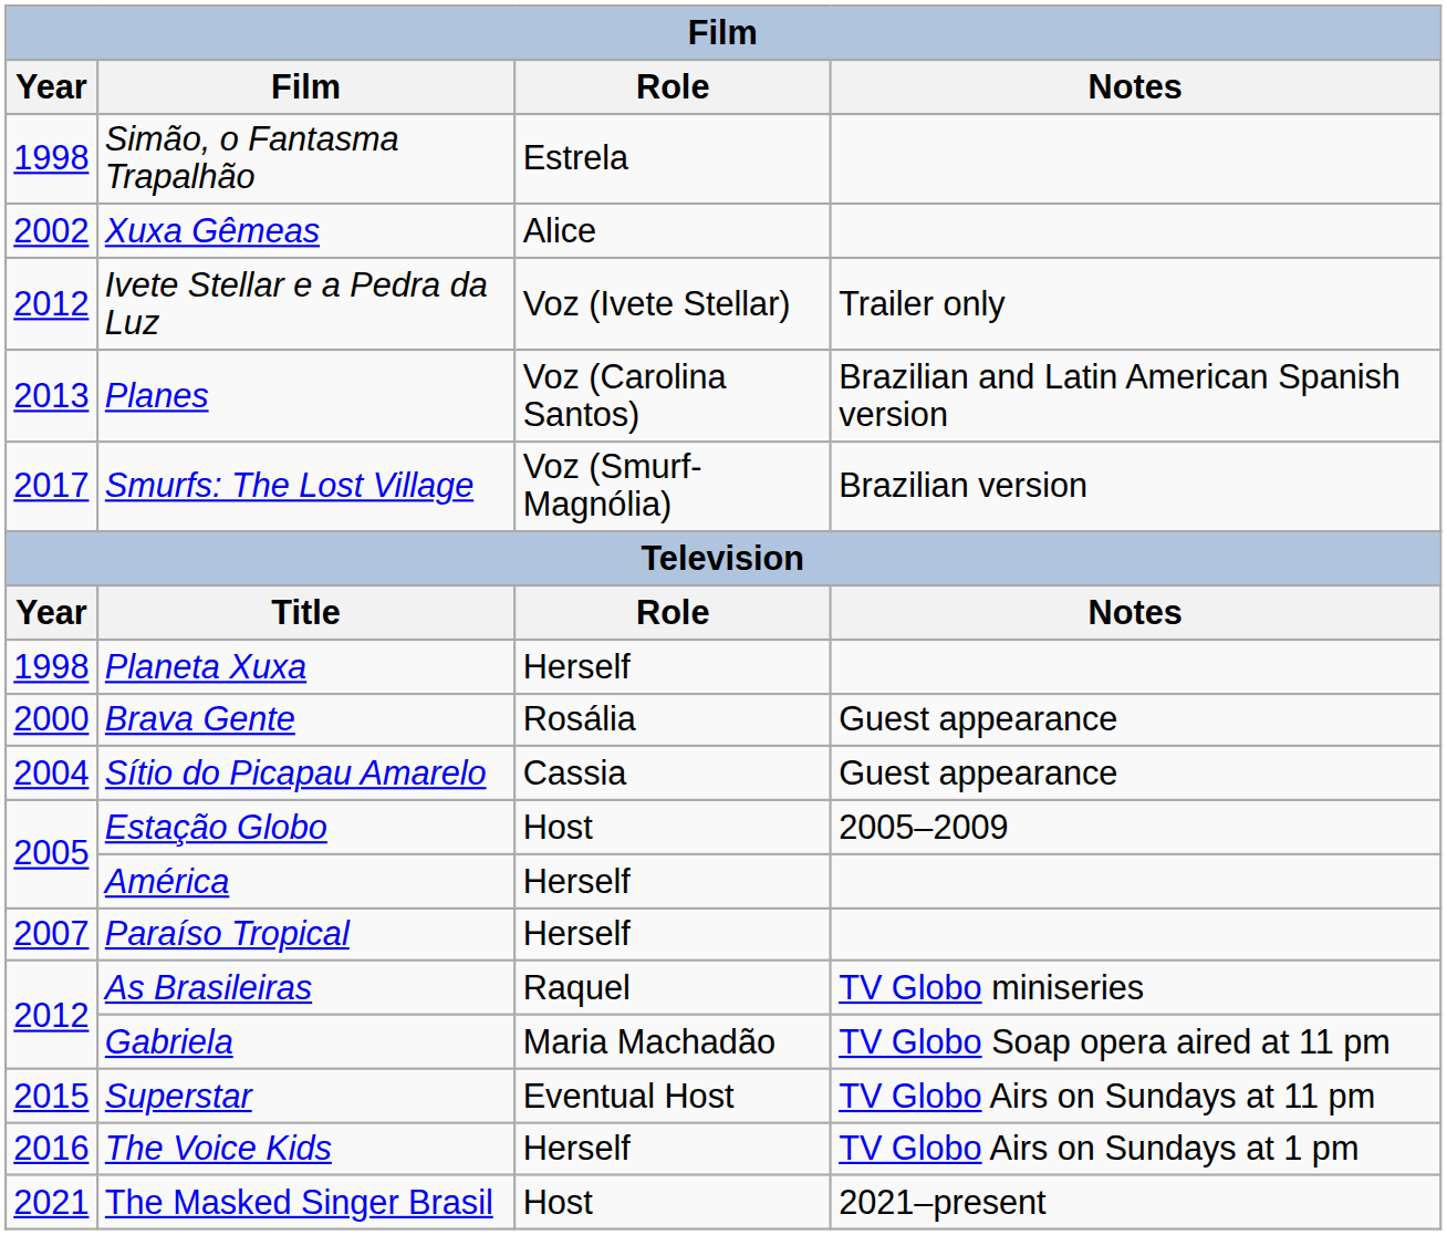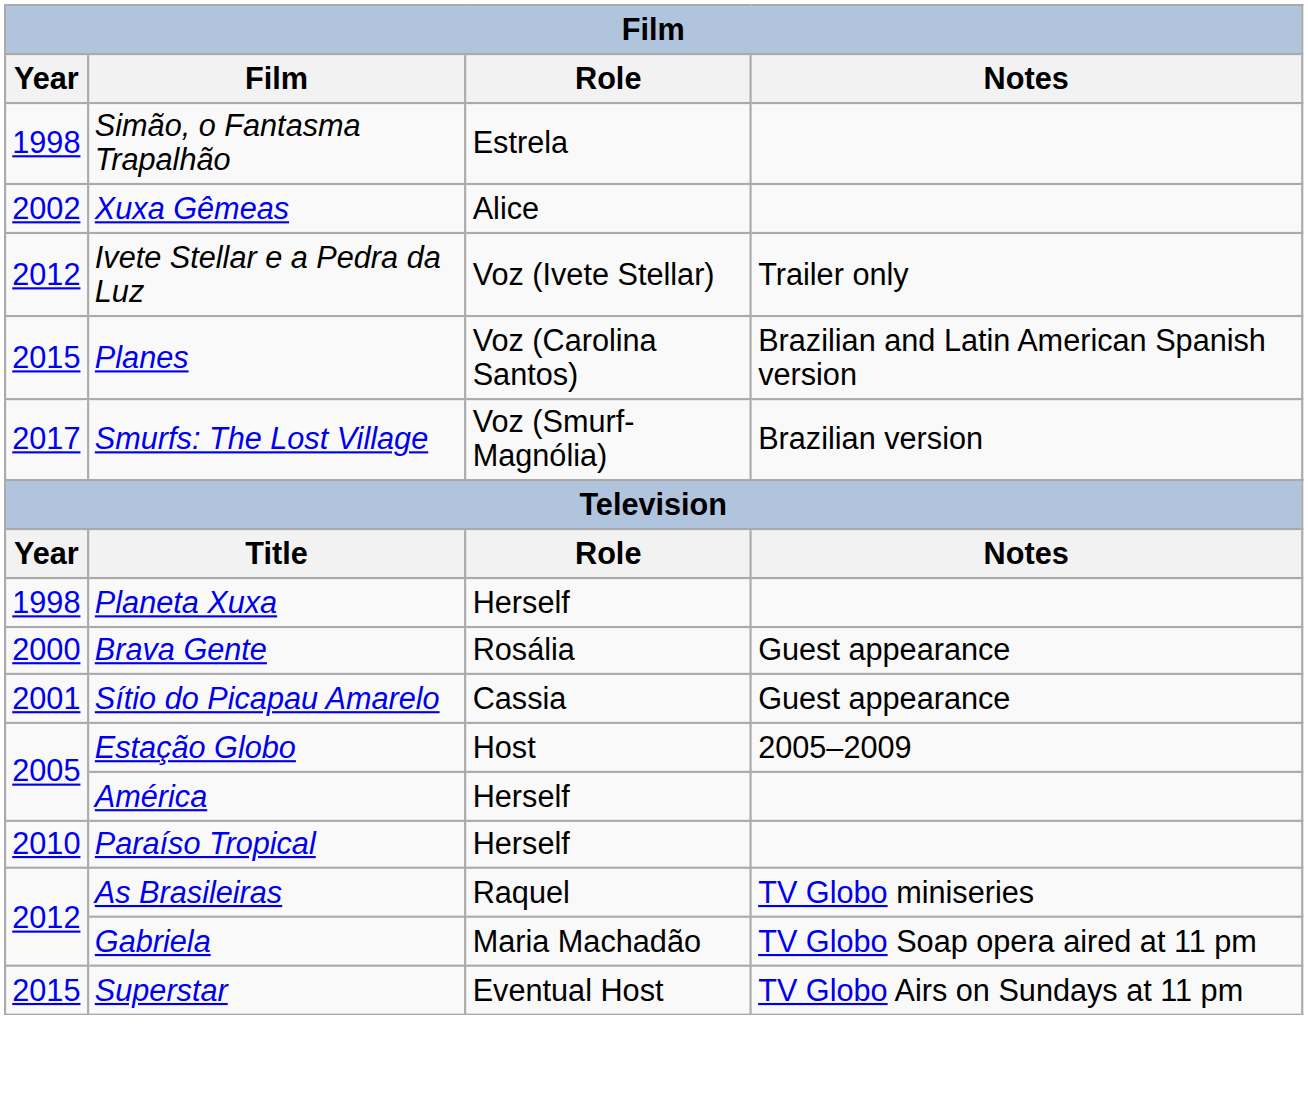Planes | Year: 2013 -> 2015
Sítio do Picapau Amarelo | Year: 2004 -> 2001
Paraíso Tropical | Year: 2007 -> 2010
- row: 2016 | The Voice Kids | Herself | TV Globo Airs on Sundays at 1 pm
- row: 2021 | The Masked Singer Brasil | Host | 2021–present
